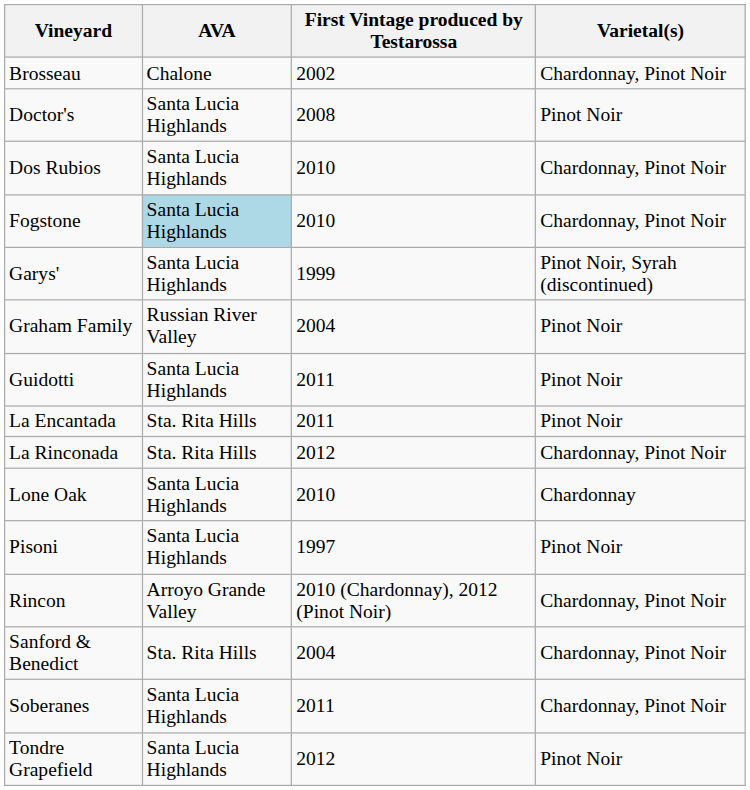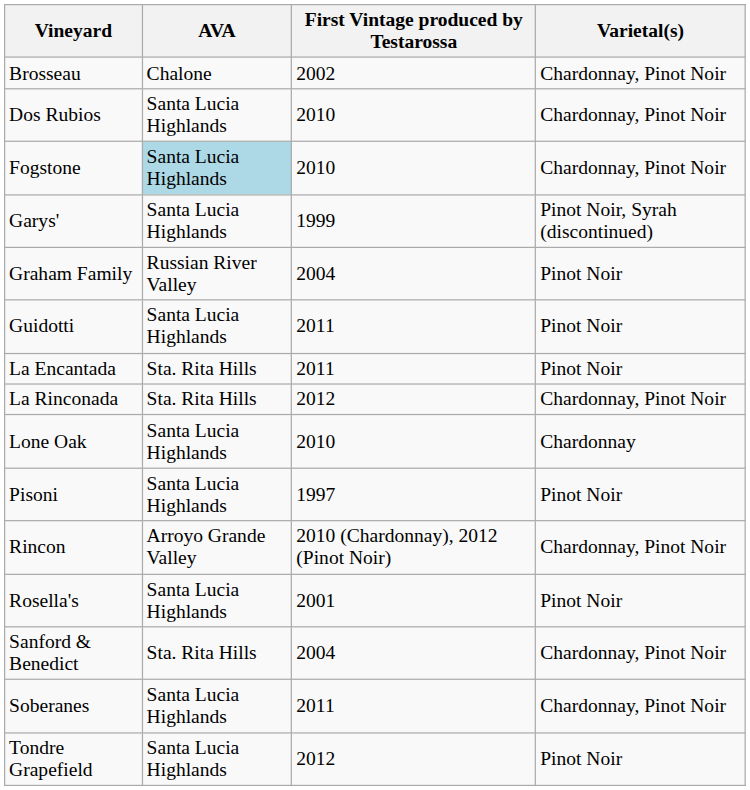- row: Doctor's | Santa Lucia Highlands | 2008 | Pinot Noir
+ row: Rosella's | Santa Lucia Highlands | 2001 | Pinot Noir
